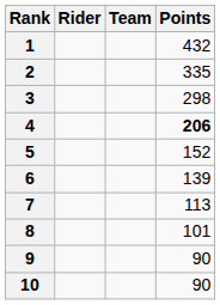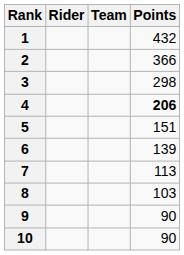2 | Points: 335 -> 366
5 | Points: 152 -> 151
8 | Points: 101 -> 103
